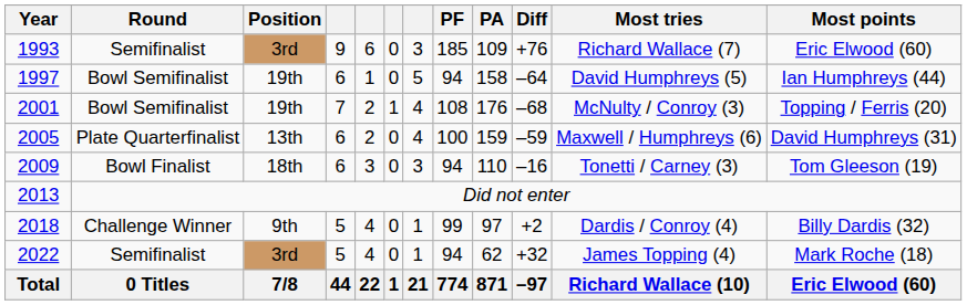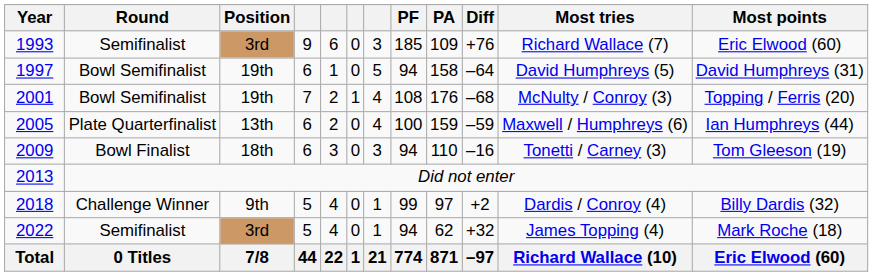1997 | Most points: Ian Humphreys (44) -> David Humphreys (31)
2005 | Most points: David Humphreys (31) -> Ian Humphreys (44)
